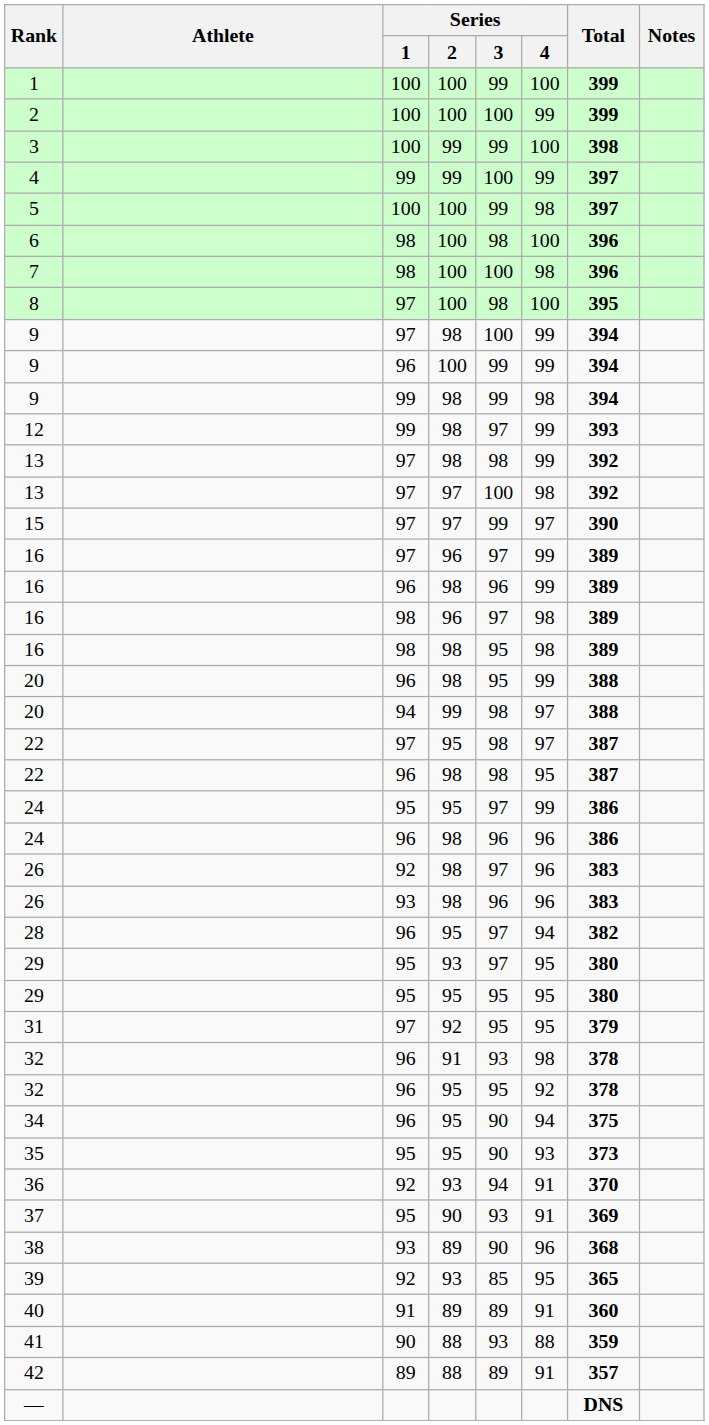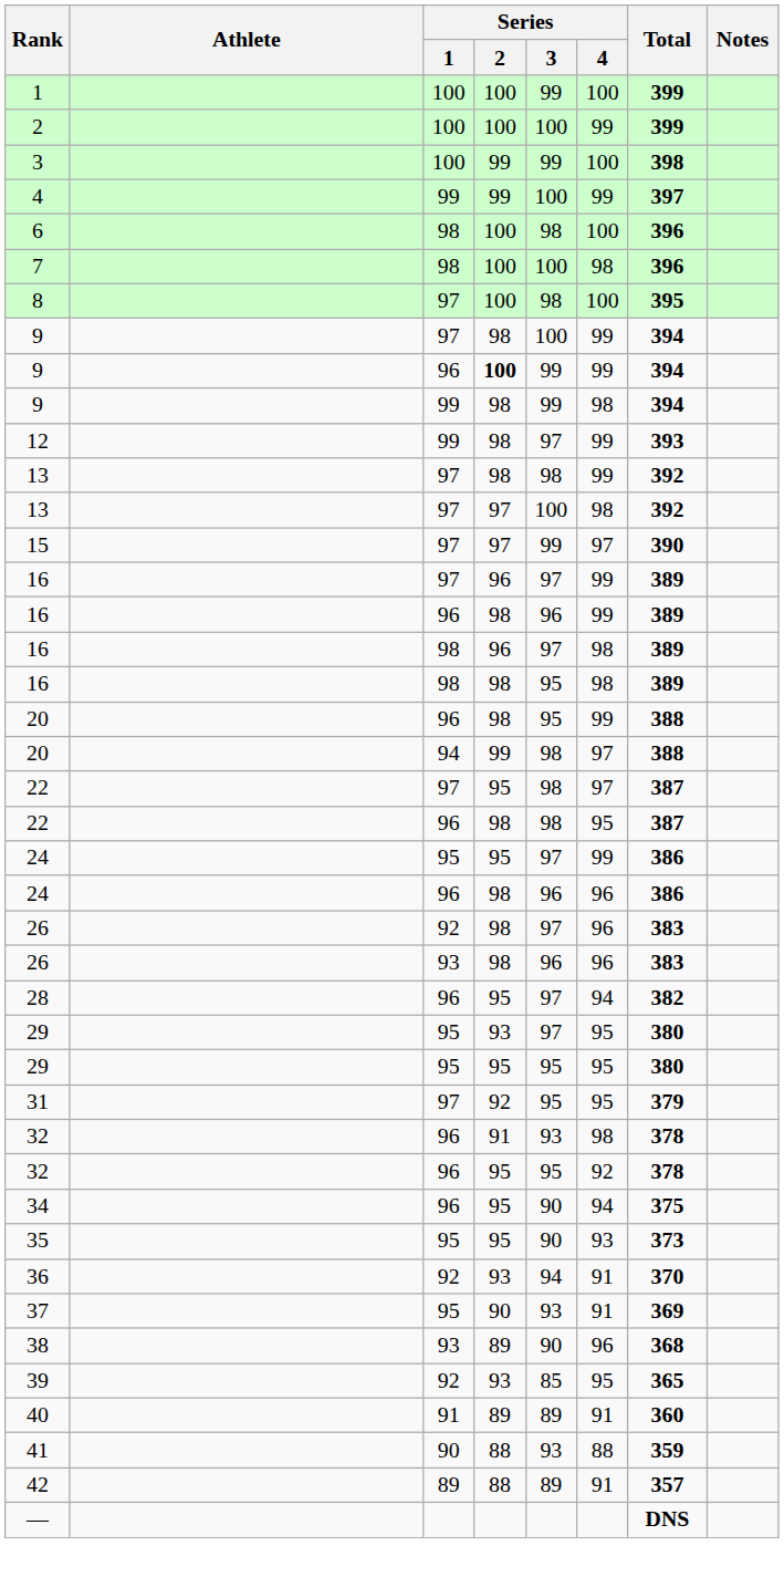- row: 5 | 100 | 100 | 99 | 98 | 397
9 / 96 | Series / 2: normal -> bold
